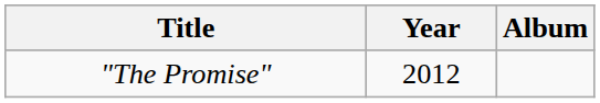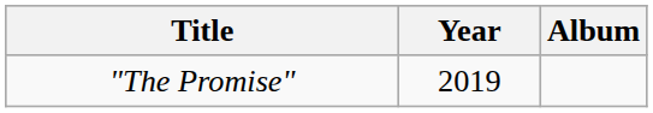"The Promise" | Year: 2012 -> 2019
